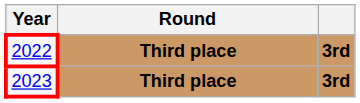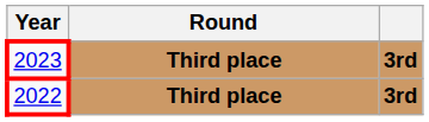rows swapped: 2022 <-> 2023
